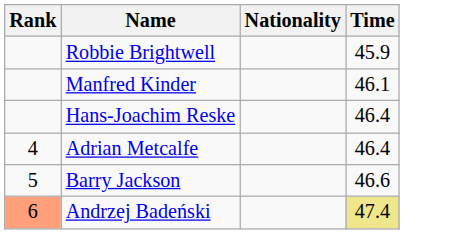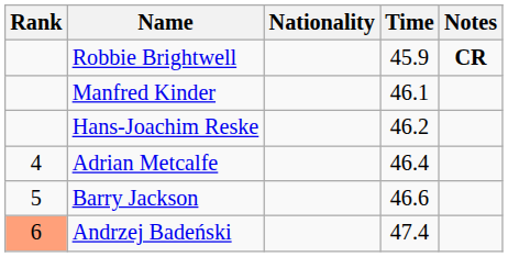+ column: Notes | CR
Hans-Joachim Reske | Time: 46.4 -> 46.2
Andrzej Badeński | Time: khaki background -> no background
